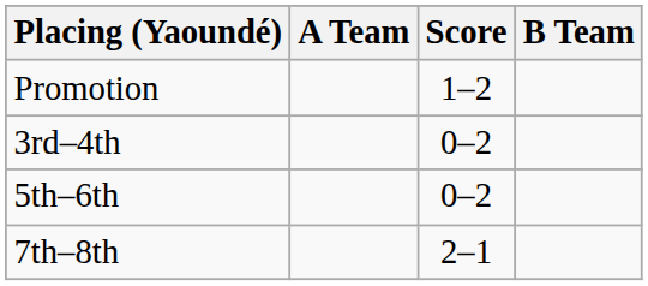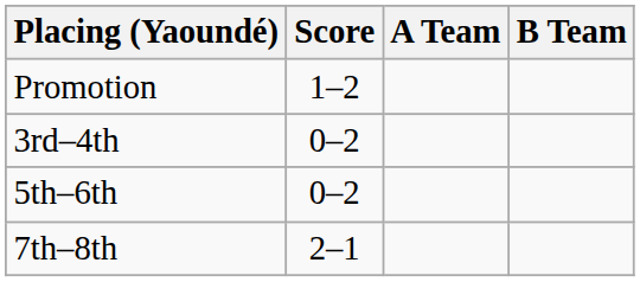columns swapped: A Team <-> Score
